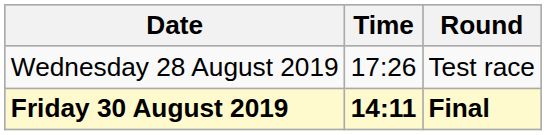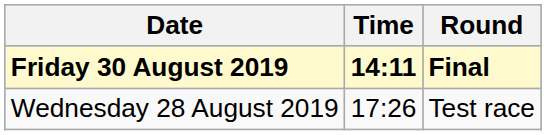rows swapped: Wednesday 28 August 2019 <-> Friday 30 August 2019
